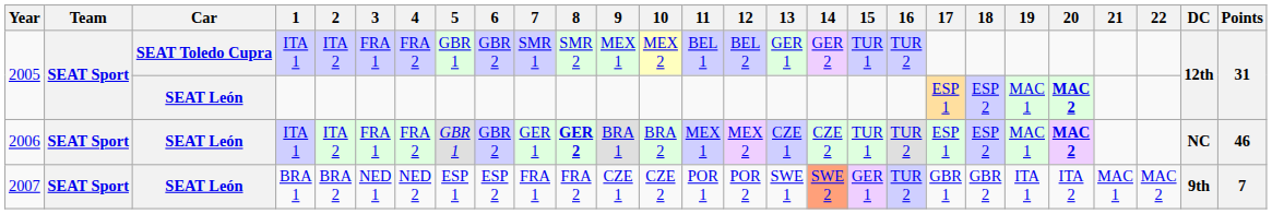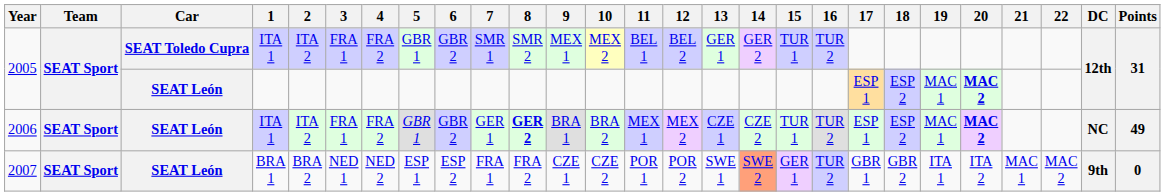2006 | Points: 46 -> 49
2007 | Points: 7 -> 0
